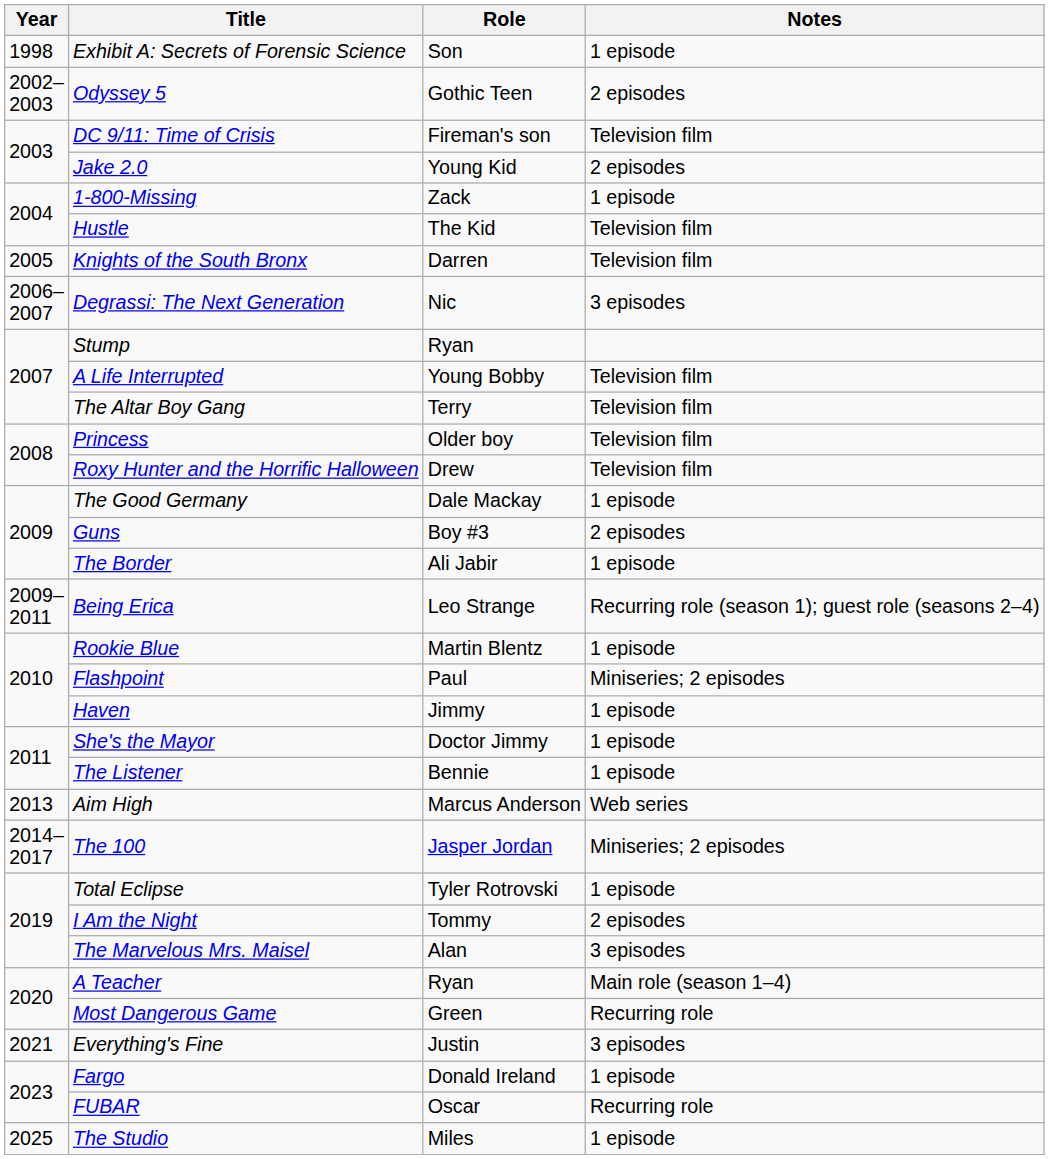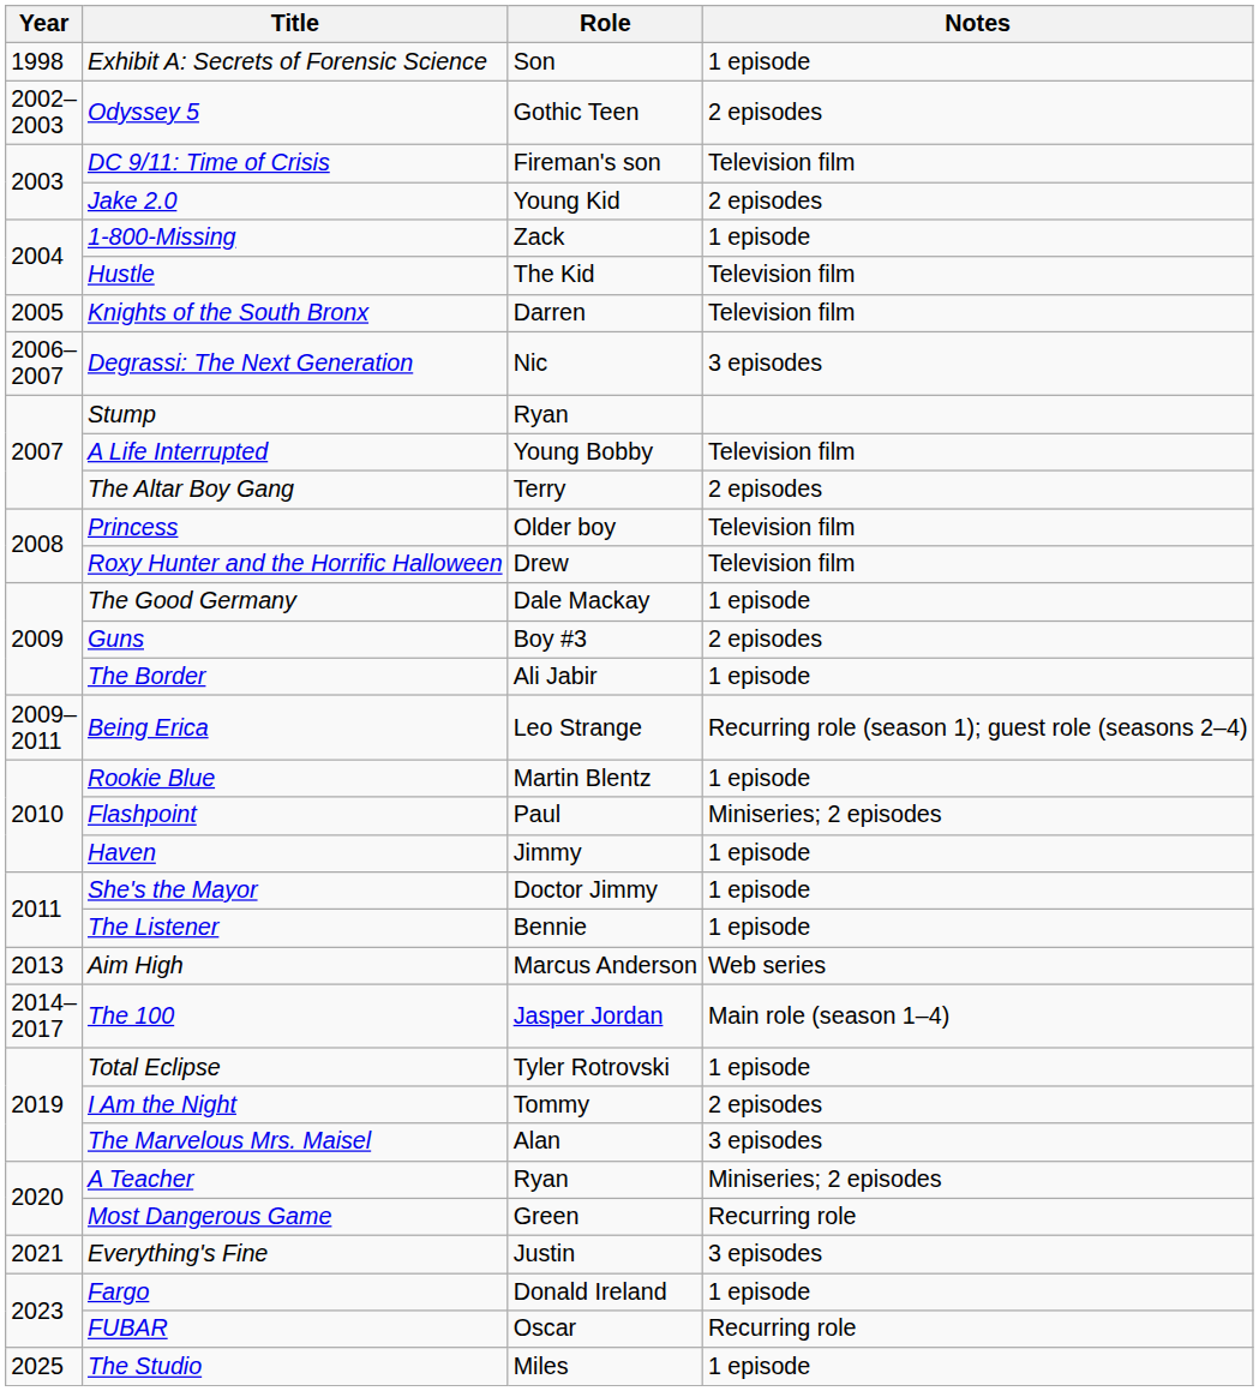The Altar Boy Gang | Notes: Television film -> 2 episodes
The 100 | Notes: Miniseries; 2 episodes -> Main role (season 1–4)
A Teacher | Notes: Main role (season 1–4) -> Miniseries; 2 episodes
